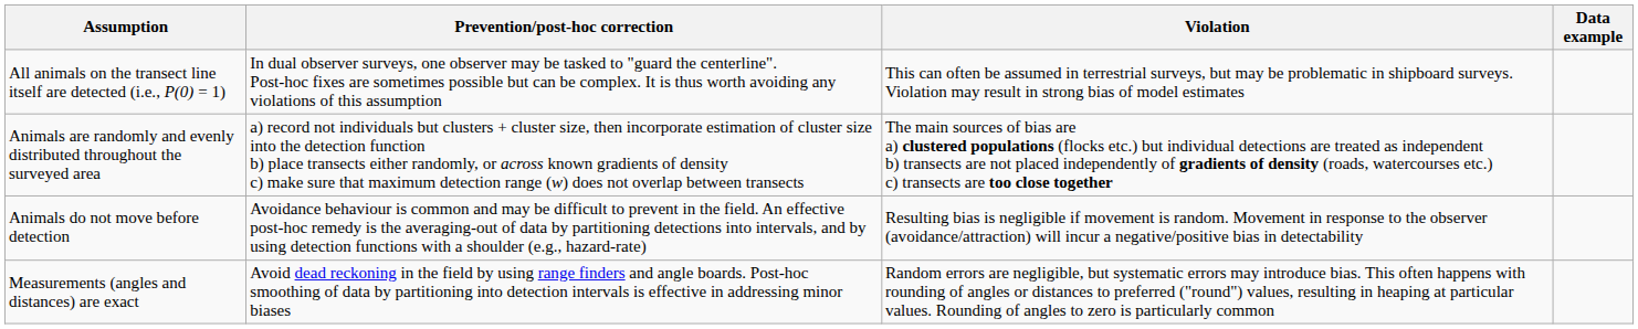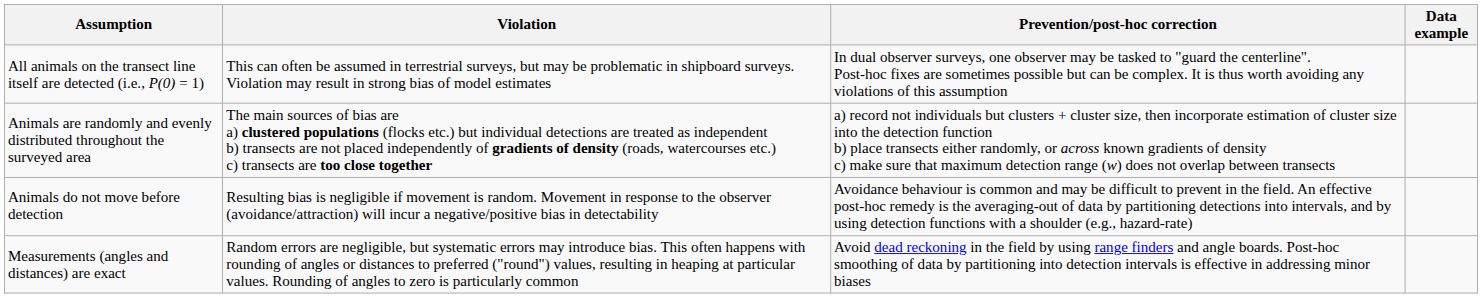columns swapped: Violation <-> Prevention/post-hoc correction
